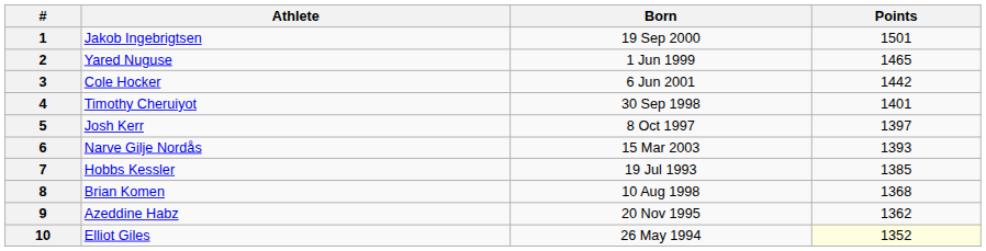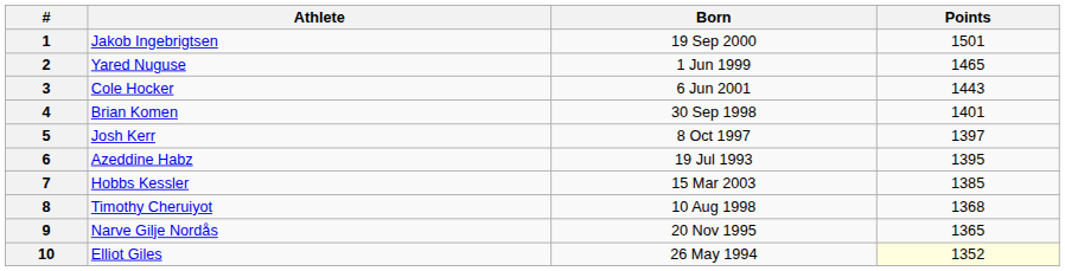3 | Points: 1442 -> 1443
4 | Athlete: Timothy Cheruiyot -> Brian Komen
6 | Athlete: Narve Gilje Nordås -> Azeddine Habz
6 | Born: 15 Mar 2003 -> 19 Jul 1993
6 | Points: 1393 -> 1395
7 | Born: 19 Jul 1993 -> 15 Mar 2003
8 | Athlete: Brian Komen -> Timothy Cheruiyot
9 | Athlete: Azeddine Habz -> Narve Gilje Nordås
9 | Points: 1362 -> 1365
